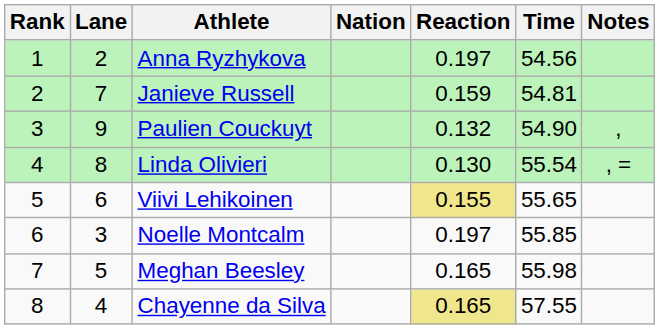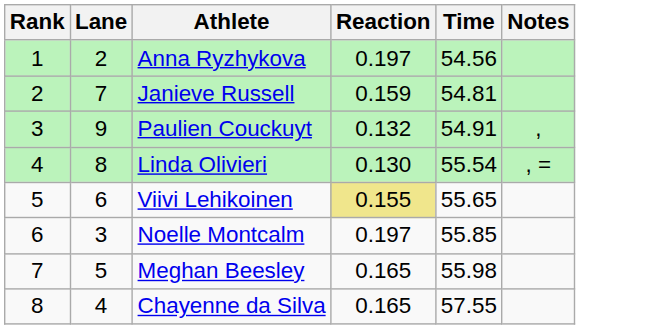- column: Nation
Paulien Couckuyt | Time: 54.90 -> 54.91
Chayenne da Silva | Reaction: khaki background -> no background
